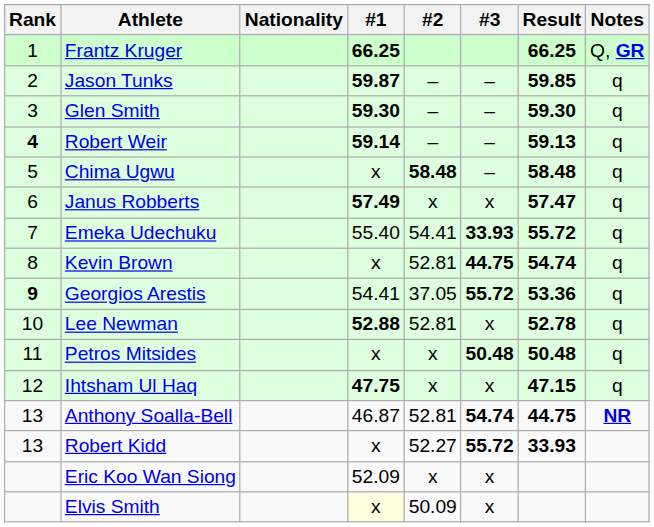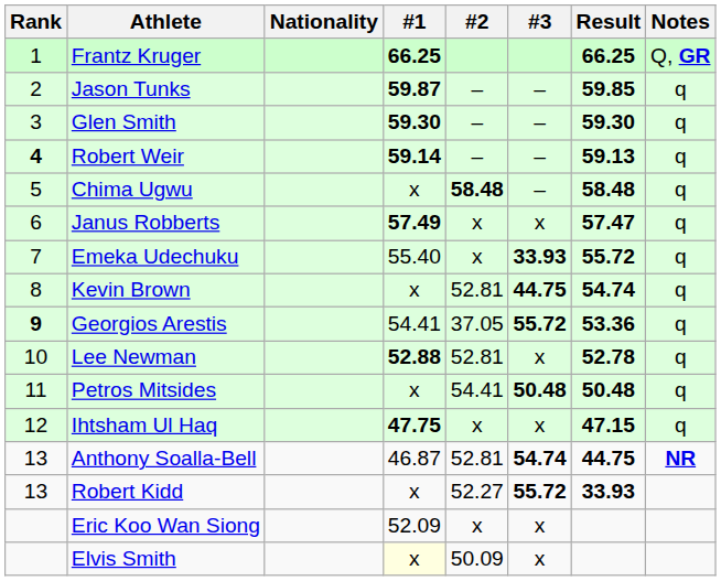Emeka Udechuku | #2: 54.41 -> x
Petros Mitsides | #2: x -> 54.41
